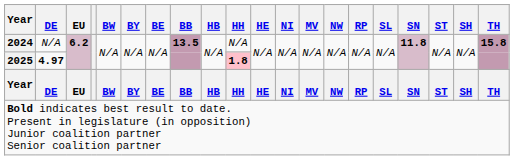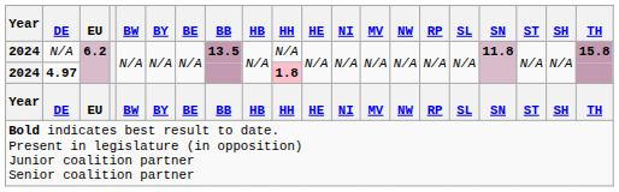4.97 | Year: 2025 -> 2024
